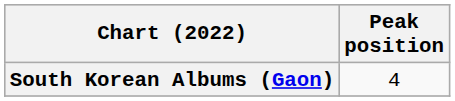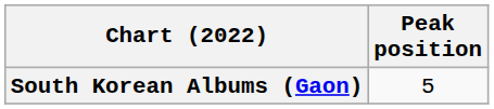South Korean Albums (Gaon) | Peak position: 4 -> 5
